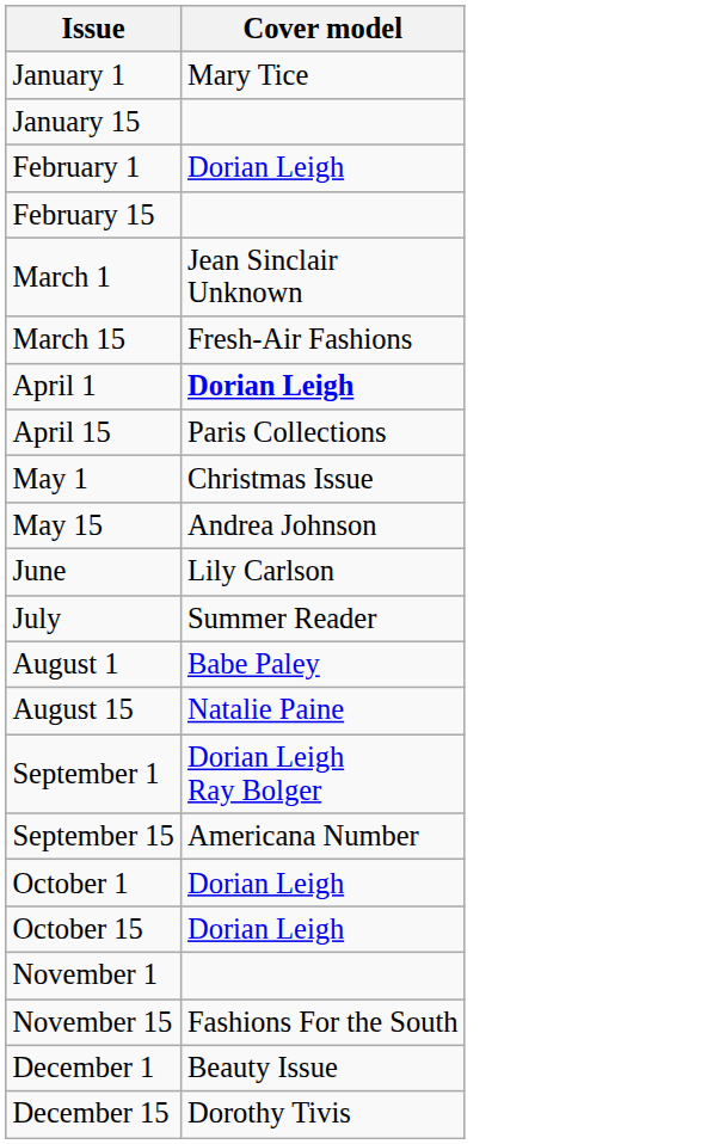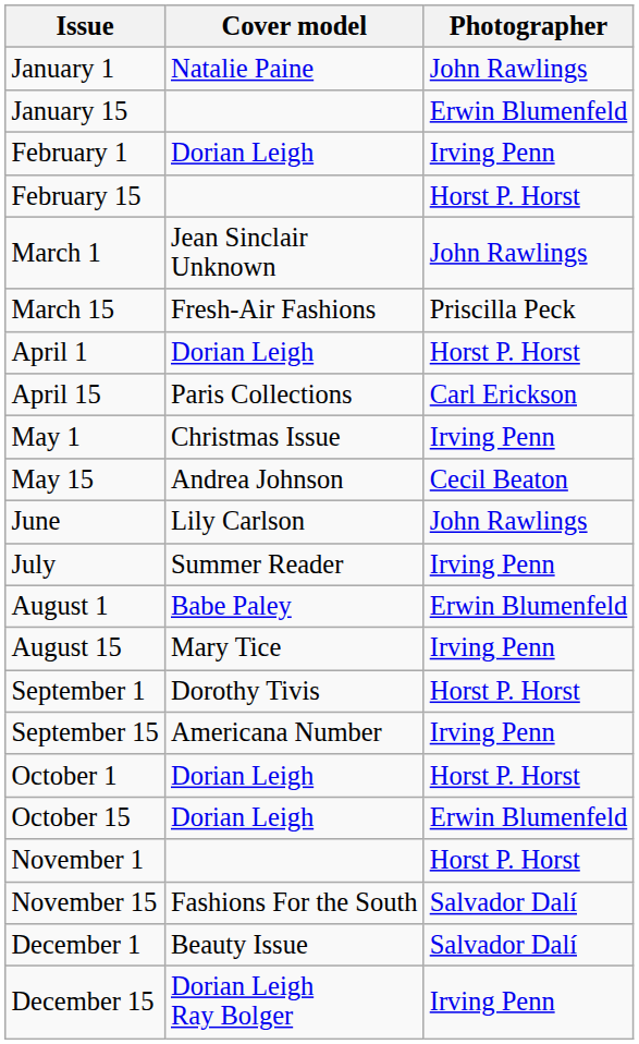+ column: Photographer | John Rawlings | Erwin Blumenfeld | Irving Penn | Horst P. Horst | John Rawlings | Priscilla Peck | Horst P. Horst | Carl Erickson | Irving Penn | Cecil Beaton | John Rawlings | Irving Penn | Erwin Blumenfeld | Irving Penn | Horst P. Horst | Irving Penn | Horst P. Horst | Erwin Blumenfeld | Horst P. Horst | Salvador Dalí | Salvador Dalí | Irving Penn
January 1 | Cover model: Mary Tice -> Natalie Paine
April 1 | Cover model: bold -> normal
August 15 | Cover model: Natalie Paine -> Mary Tice
September 1 | Cover model: Dorian Leigh Ray Bolger -> Dorothy Tivis
December 15 | Cover model: Dorothy Tivis -> Dorian Leigh Ray Bolger
